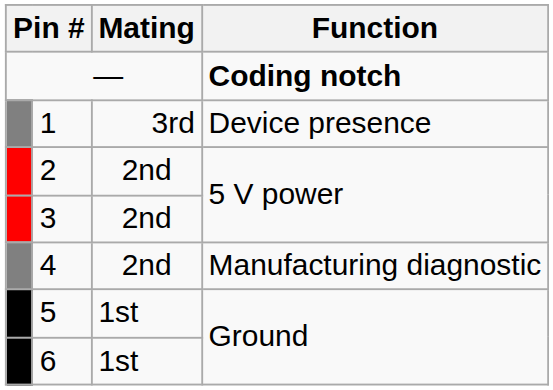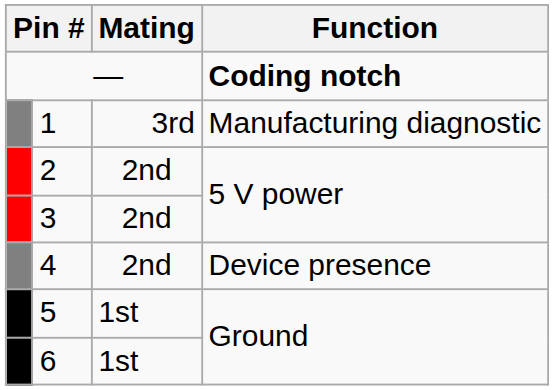1 | Function: Device presence -> Manufacturing diagnostic
4 | Function: Manufacturing diagnostic -> Device presence
